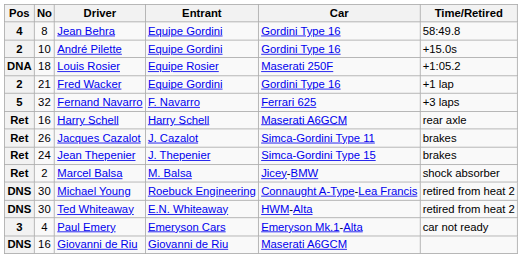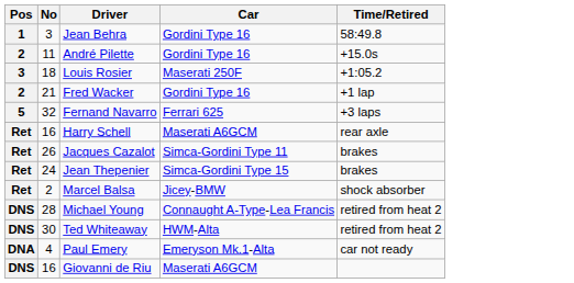- column: Entrant | Equipe Gordini | Equipe Gordini | Equipe Rosier | Equipe Gordini | F. Navarro | Harry Schell | J. Cazalot | J. Thepenier | M. Balsa | Roebuck Engineering | E.N. Whiteaway | Emeryson Cars | Giovanni de Riu
Jean Behra | Pos: 4 -> 1
Jean Behra | No: 8 -> 3
André Pilette | No: 10 -> 11
Louis Rosier | Pos: DNA -> 3
Michael Young | No: 30 -> 28
Paul Emery | Pos: 3 -> DNA
